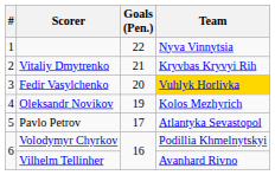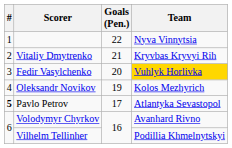Pavlo Petrov | #: normal -> bold
Volodymyr Chyrkov | Team: Podillia Khmelnytskyi -> Avanhard Rivno
Vilhelm Tellinher | Team: Avanhard Rivno -> Podillia Khmelnytskyi
